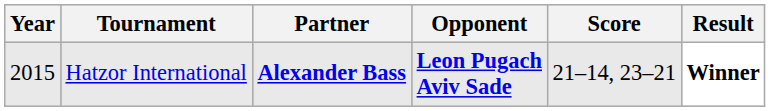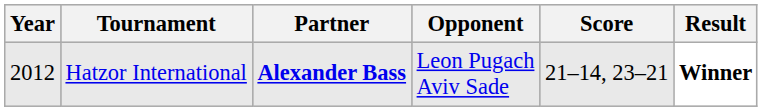Hatzor International | Year: 2015 -> 2012
Hatzor International | Opponent: bold -> normal
